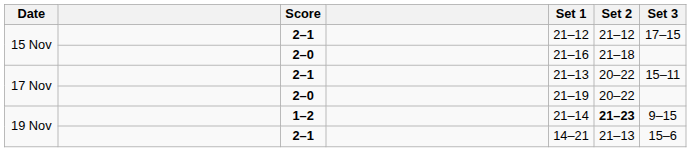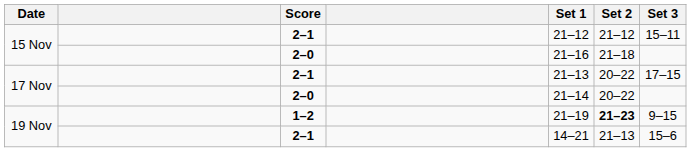15 Nov / 2–1 | Set 3: 17–15 -> 15–11
17 Nov / 2–1 | Set 3: 15–11 -> 17–15
17 Nov / 2–0 | Set 1: 21–19 -> 21–14
19 Nov / 1–2 | Set 1: 21–14 -> 21–19
